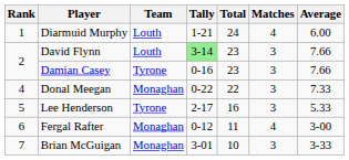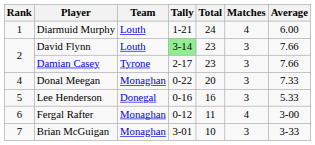Damian Casey | Tally: 0-16 -> 2-17
Donal Meegan | Total: 22 -> 20
Lee Henderson | Team: Tyrone -> Donegal
Lee Henderson | Tally: 2-17 -> 0-16
